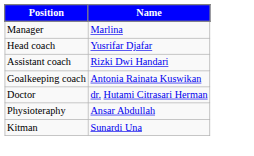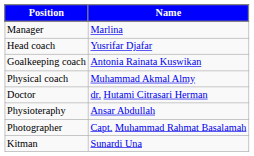- row: Assistant coach | Rizki Dwi Handari
+ row: Physical coach | Muhammad Akmal Almy
+ row: Photographer | Capt. Muhammad Rahmat Basalamah
